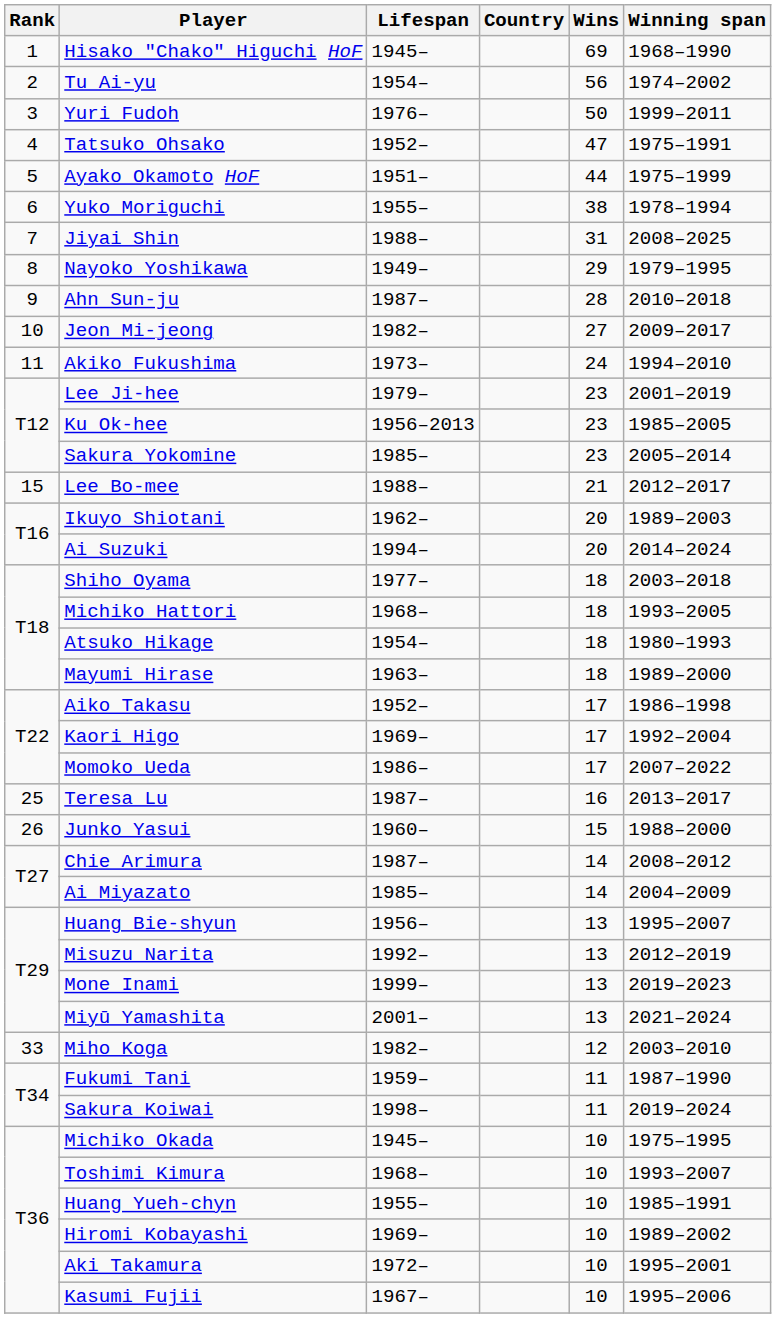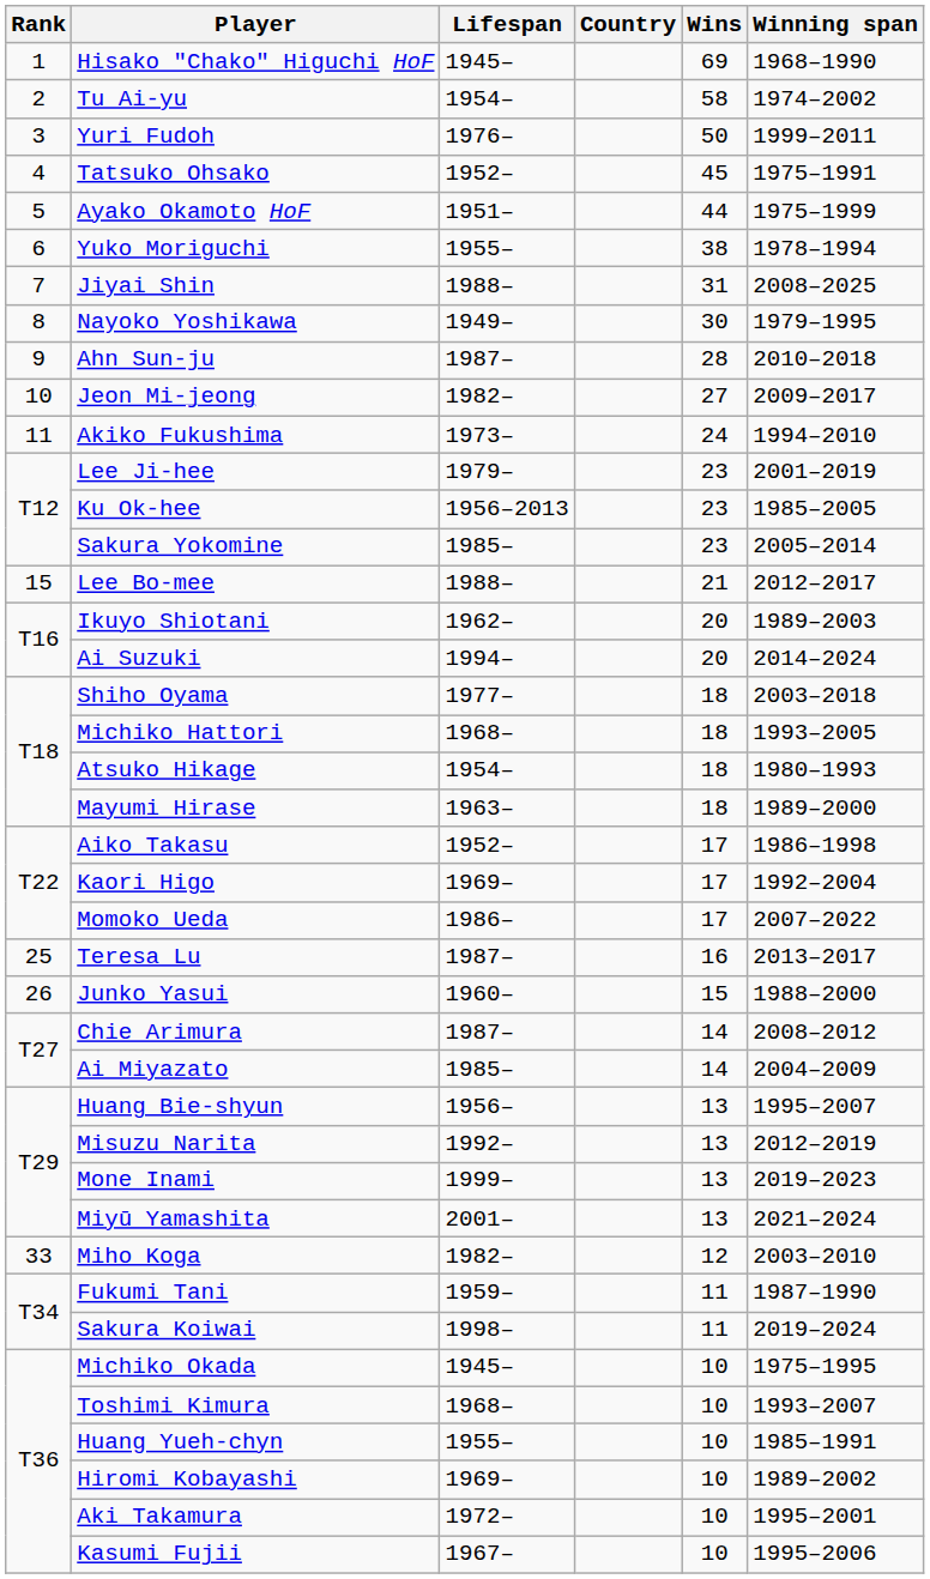Tu Ai-yu | Wins: 56 -> 58
Tatsuko Ohsako | Wins: 47 -> 45
Nayoko Yoshikawa | Wins: 29 -> 30
